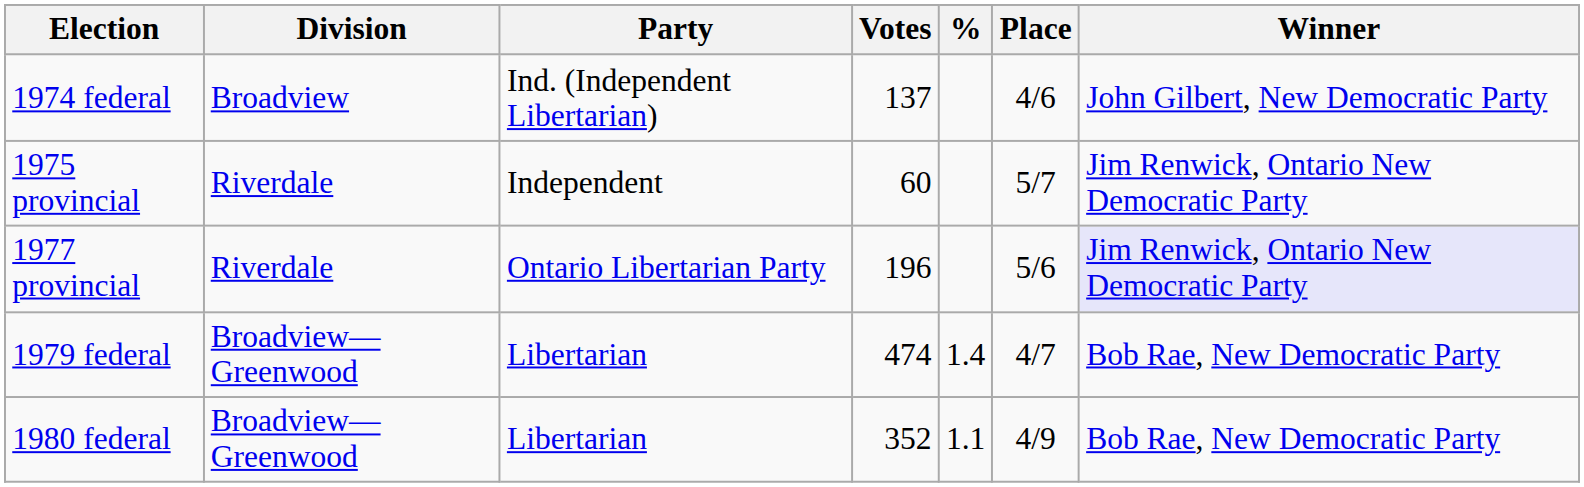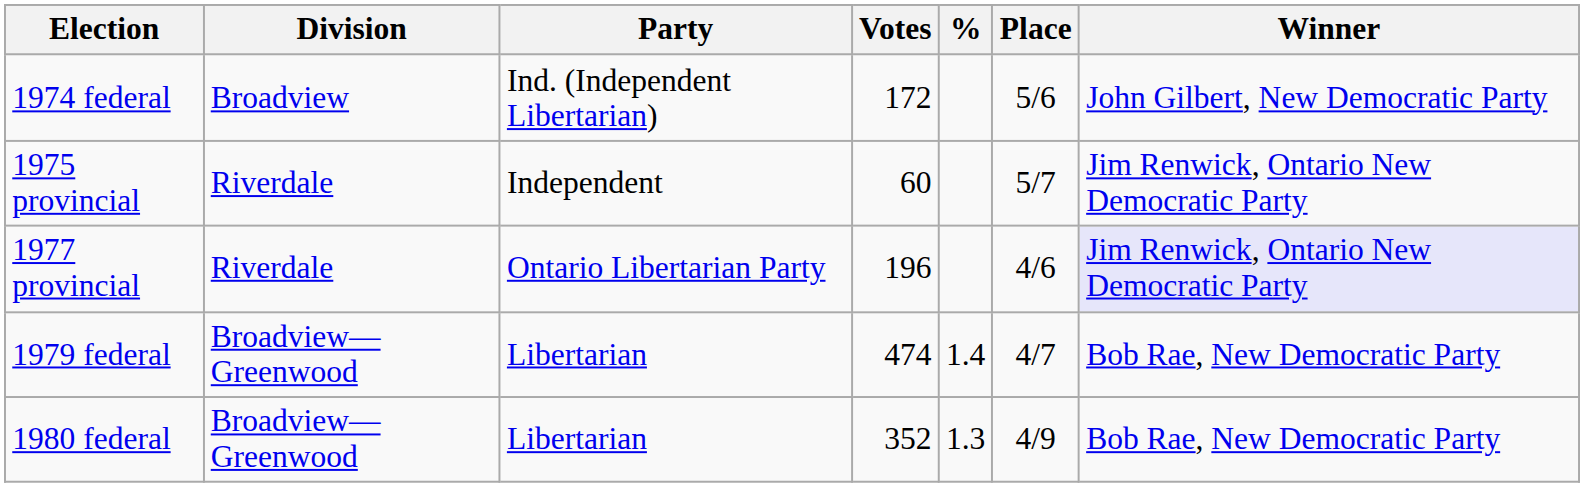1974 federal | Votes: 137 -> 172
1974 federal | Place: 4/6 -> 5/6
1977 provincial | Place: 5/6 -> 4/6
1980 federal | %: 1.1 -> 1.3
